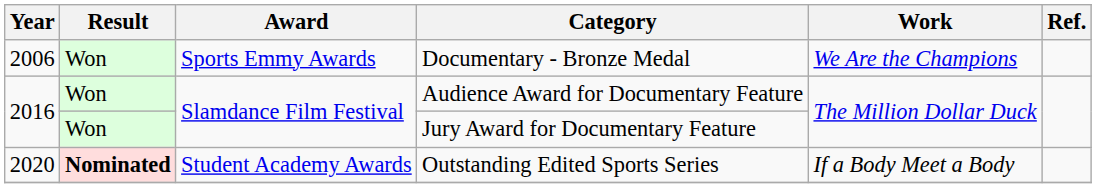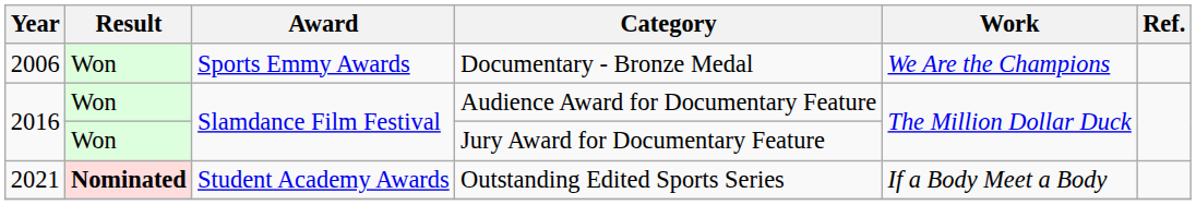Outstanding Edited Sports Series | Year: 2020 -> 2021
